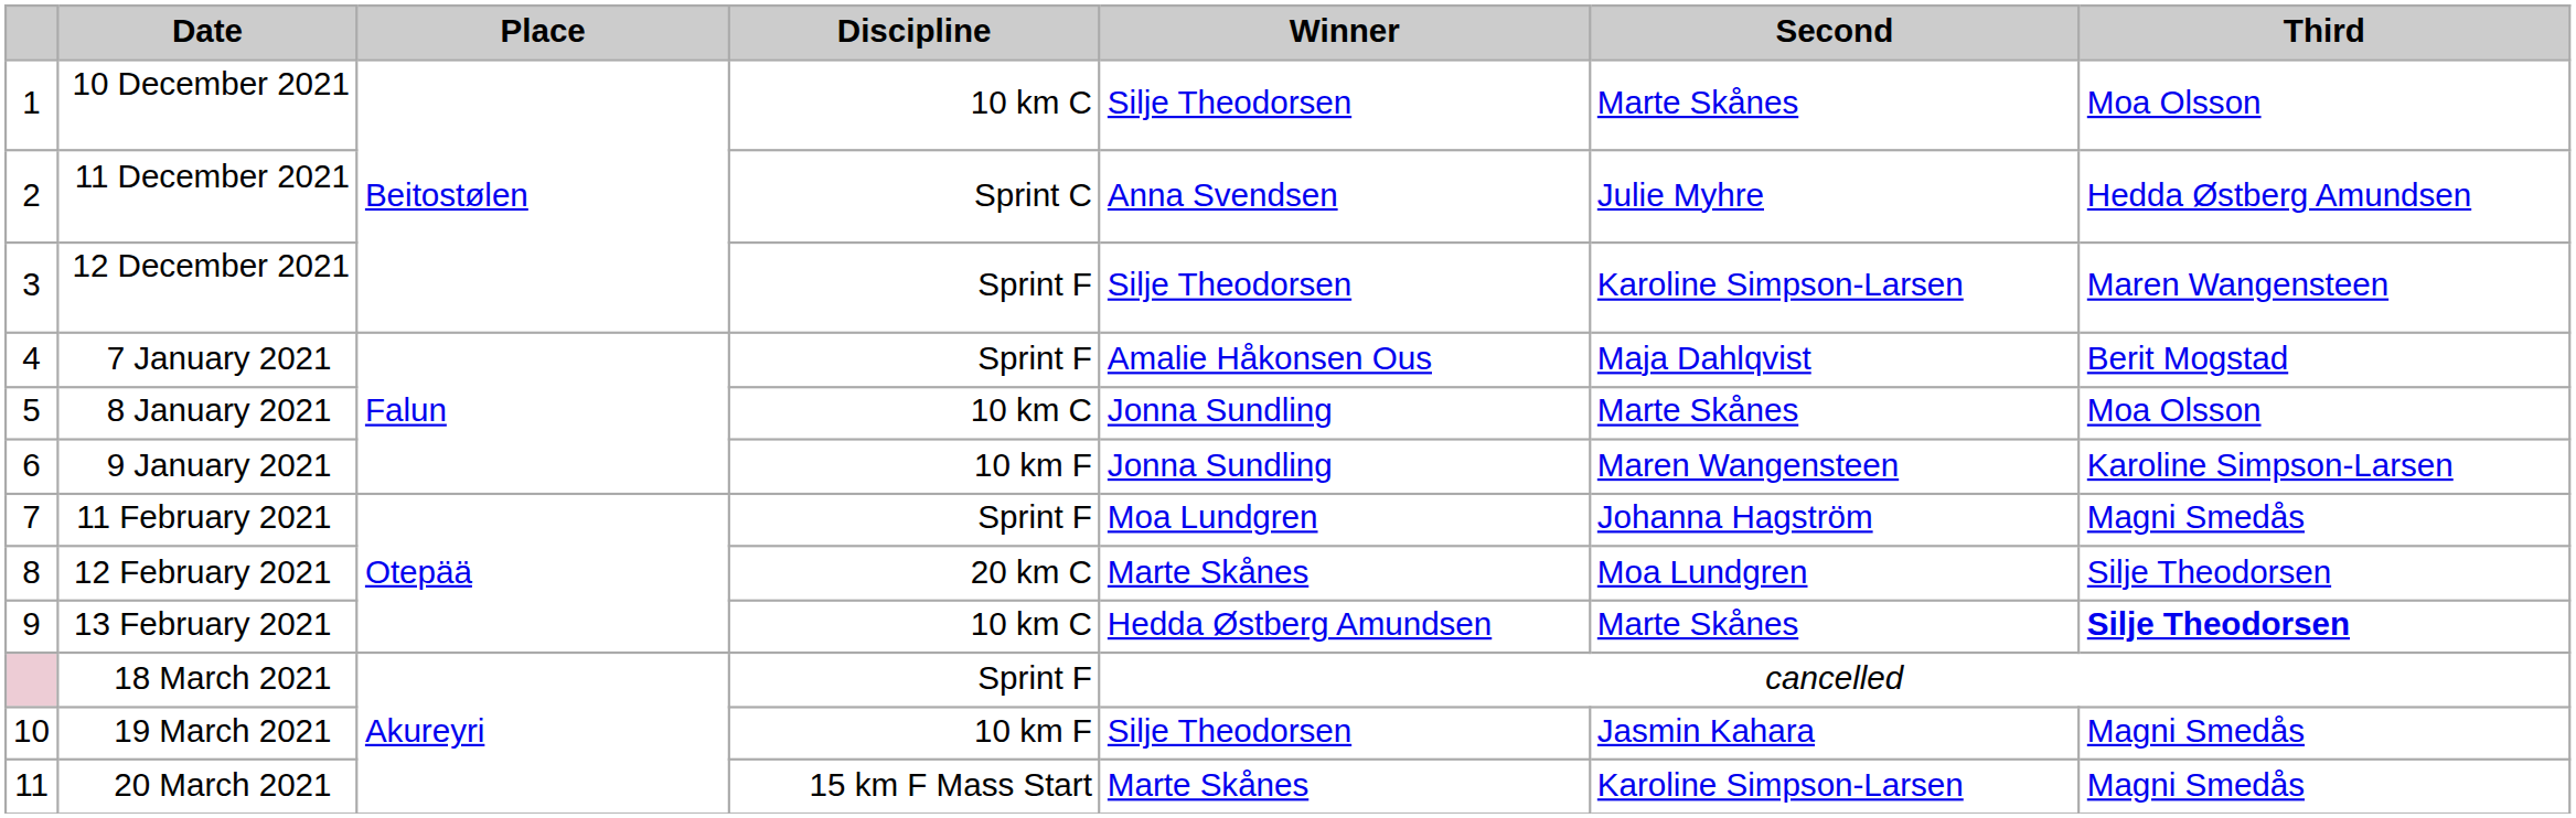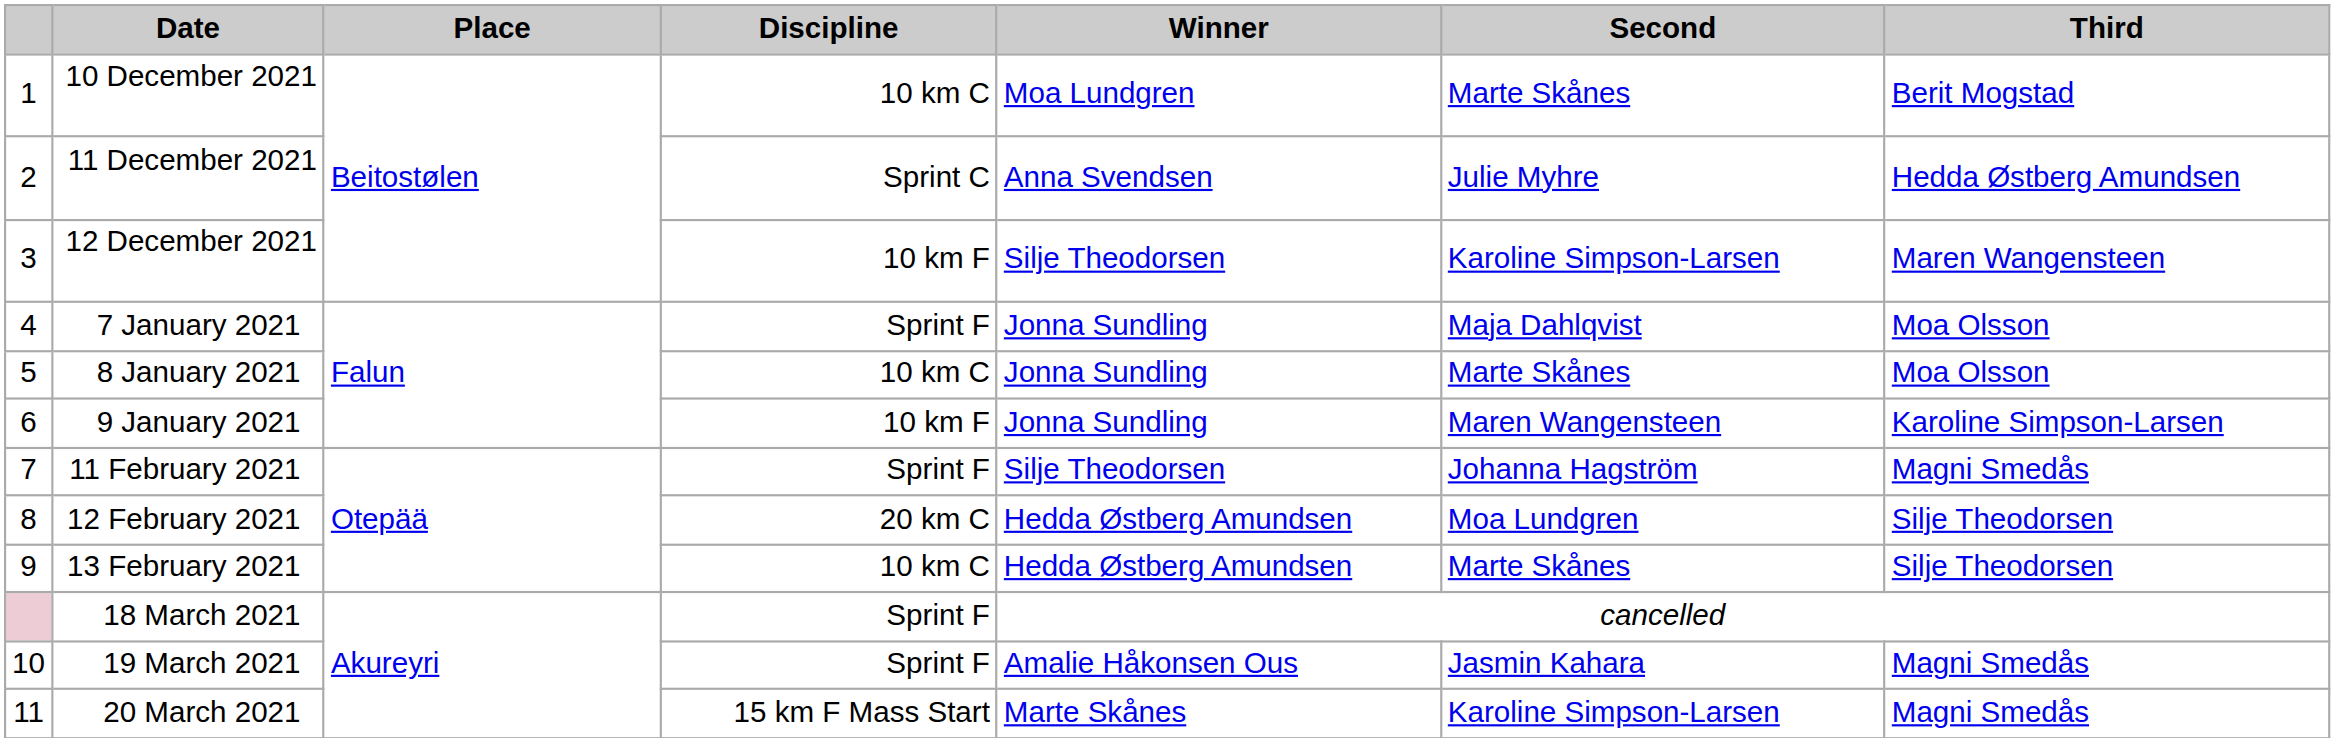10 December 2021 | Winner: Silje Theodorsen -> Moa Lundgren
10 December 2021 | Third: Moa Olsson -> Berit Mogstad
12 December 2021 | Discipline: Sprint F -> 10 km F
7 January 2021 | Winner: Amalie Håkonsen Ous -> Jonna Sundling
7 January 2021 | Third: Berit Mogstad -> Moa Olsson
11 February 2021 | Winner: Moa Lundgren -> Silje Theodorsen
12 February 2021 | Winner: Marte Skånes -> Hedda Østberg Amundsen
13 February 2021 | Third: bold -> normal
19 March 2021 | Discipline: 10 km F -> Sprint F
19 March 2021 | Winner: Silje Theodorsen -> Amalie Håkonsen Ous
